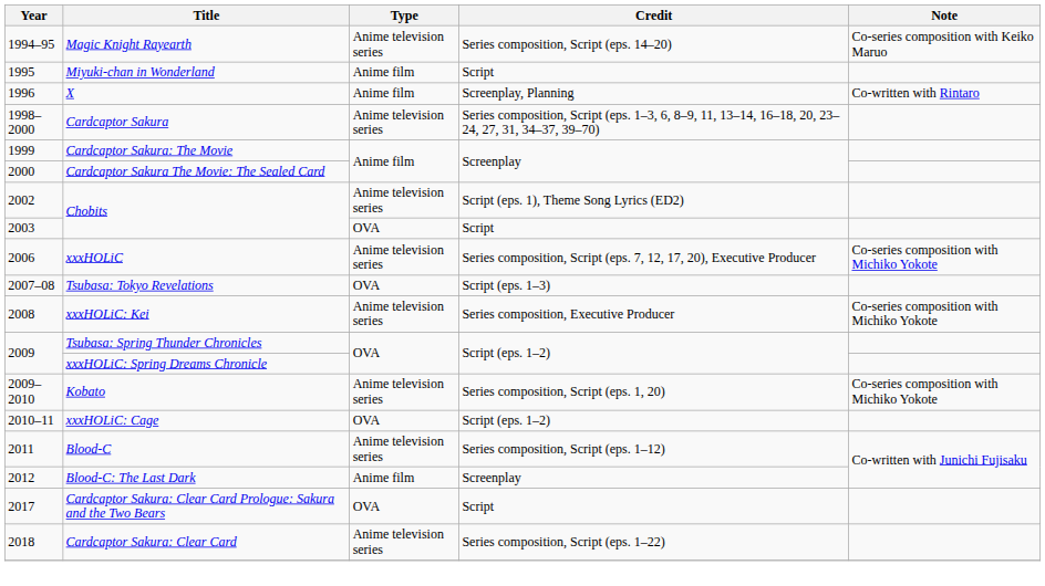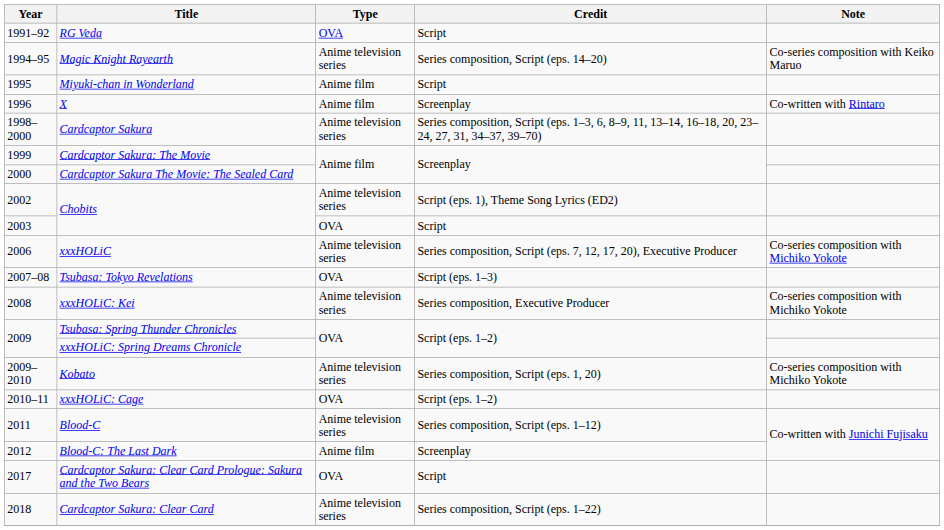+ row: 1991–92 | RG Veda | OVA | Script
X | Credit: Screenplay, Planning -> Screenplay
